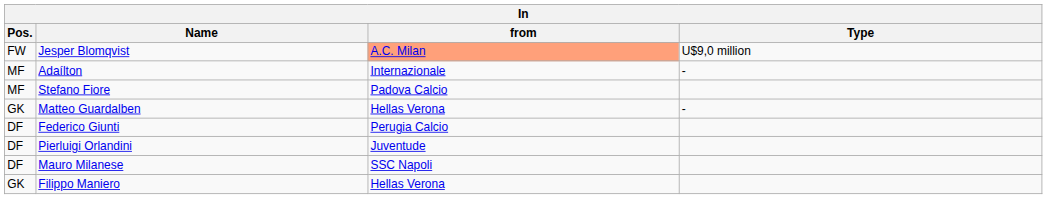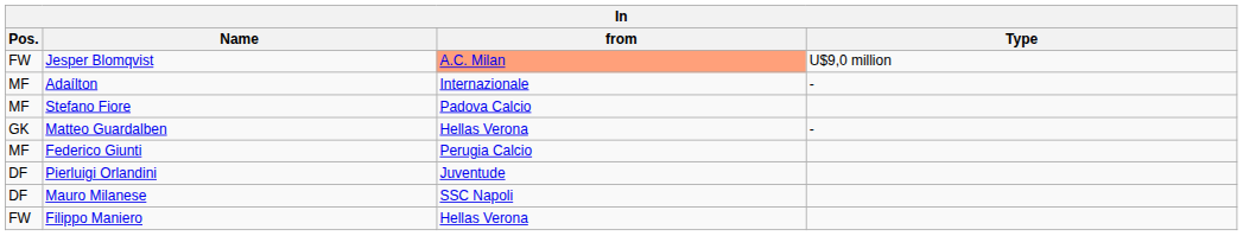Federico Giunti | Pos.: DF -> MF
Filippo Maniero | Pos.: GK -> FW
